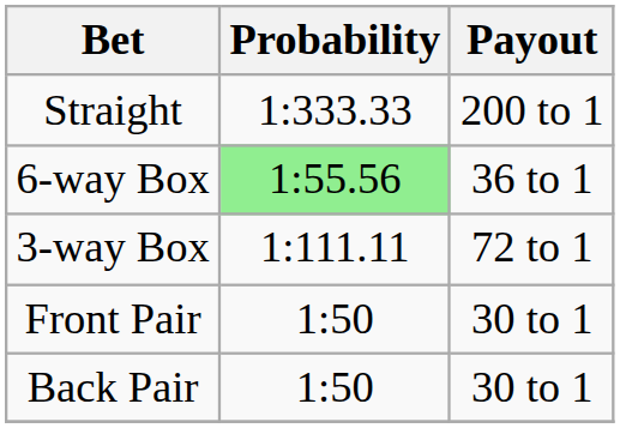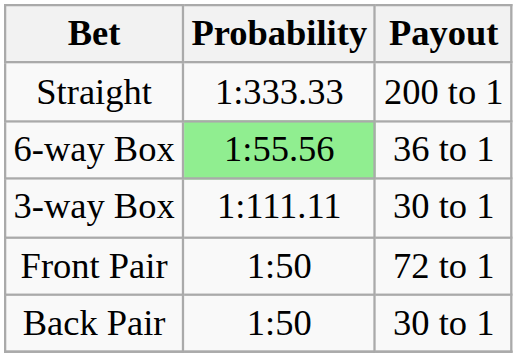3-way Box | Payout: 72 to 1 -> 30 to 1
Front Pair | Payout: 30 to 1 -> 72 to 1
